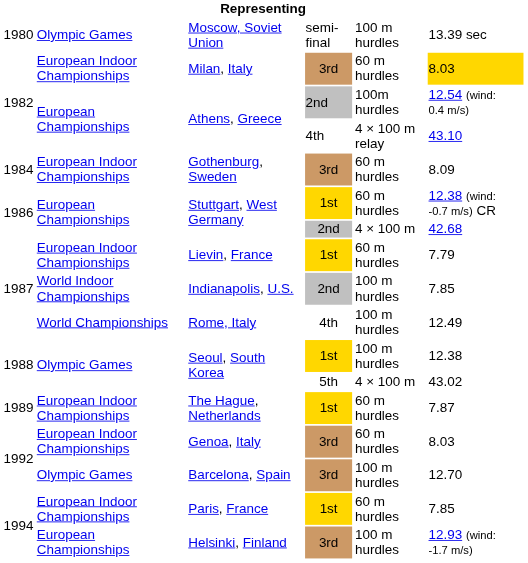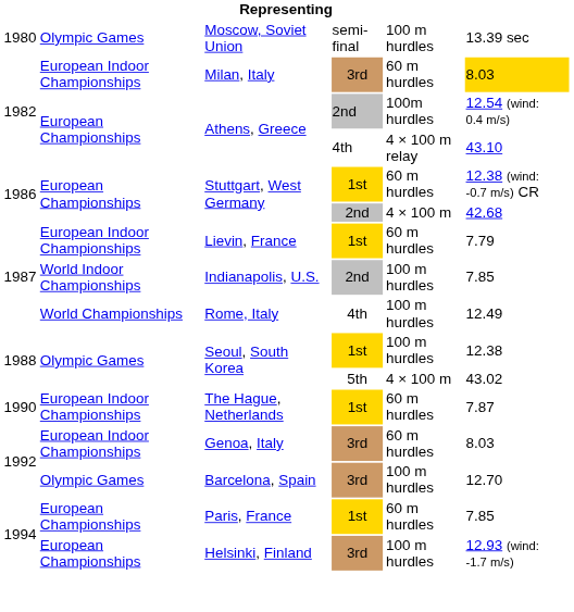- row: 1984 | European Indoor Championships | Gothenburg, Sweden | 3rd | 60 m hurdles | 8.09
The Hague, Netherlands | column 1: 1989 -> 1990
Paris, France | column 2: European Indoor Championships -> European Championships
